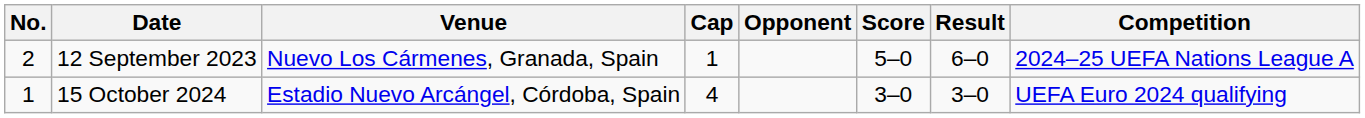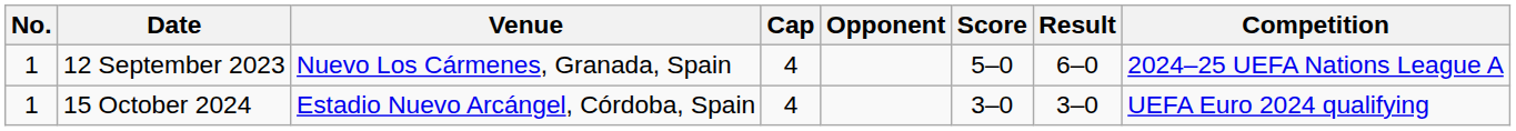12 September 2023 | No.: 2 -> 1
12 September 2023 | Cap: 1 -> 4
